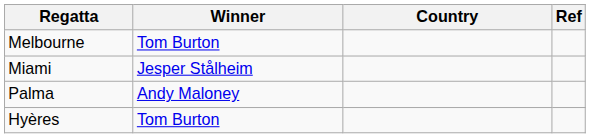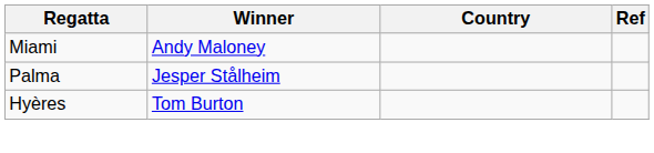- row: Melbourne | Tom Burton
Miami | Winner: Jesper Stålheim -> Andy Maloney
Palma | Winner: Andy Maloney -> Jesper Stålheim
